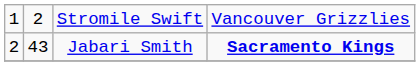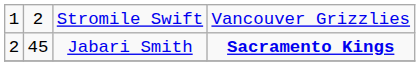Jabari Smith | column 2: 43 -> 45
